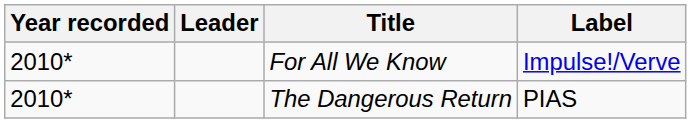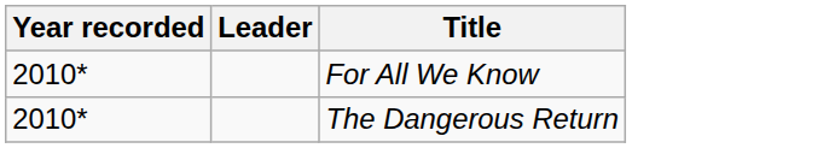- column: Label | Impulse!/Verve | PIAS
